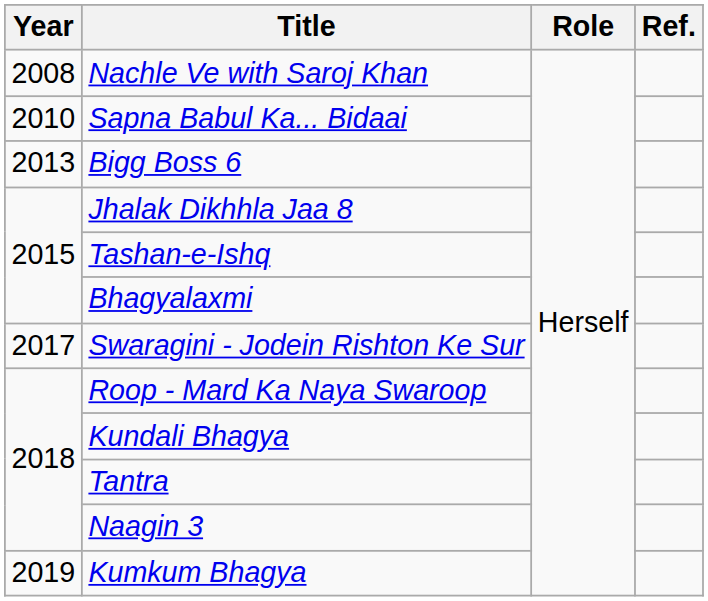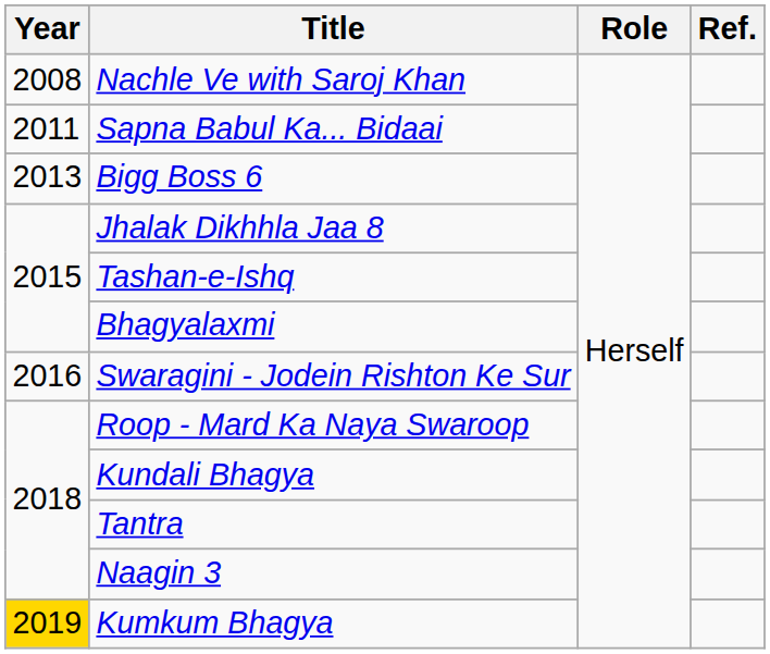Sapna Babul Ka... Bidaai | Year: 2010 -> 2011
Swaragini - Jodein Rishton Ke Sur | Year: 2017 -> 2016
Kumkum Bhagya | Year: no background -> gold background
